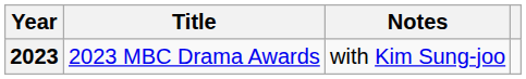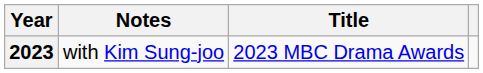columns swapped: Title <-> Notes
